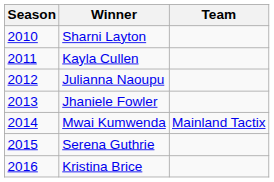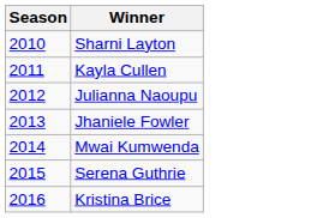- column: Team | Mainland Tactix
